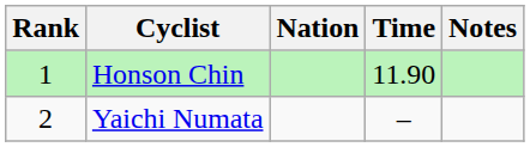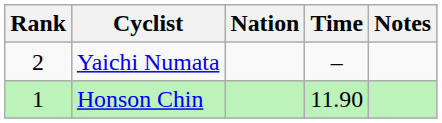rows swapped: Honson Chin <-> Yaichi Numata
